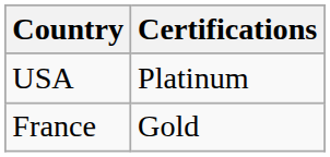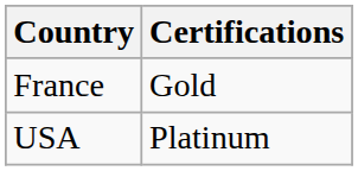rows swapped: France <-> USA
